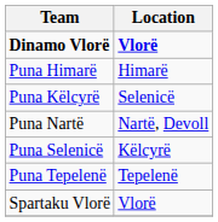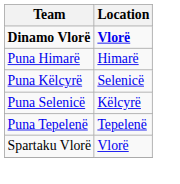- row: Puna Nartë | Nartë, Devoll
